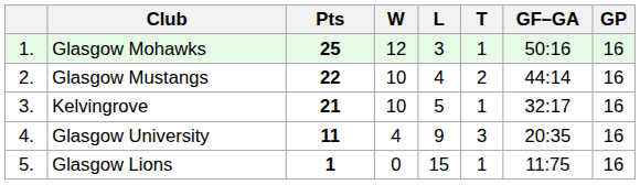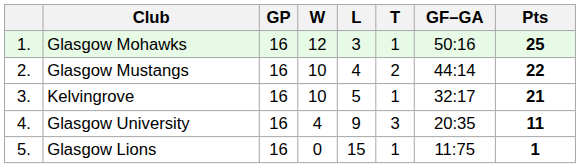columns swapped: GP <-> Pts
